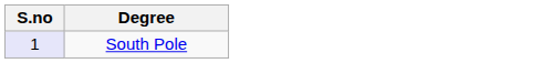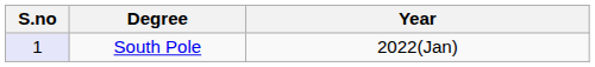+ column: Year | 2022(Jan)
